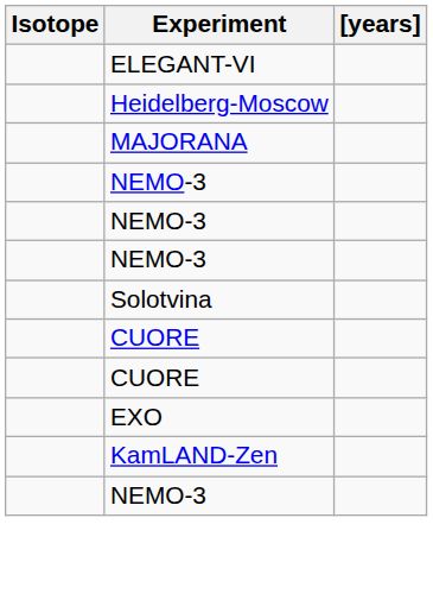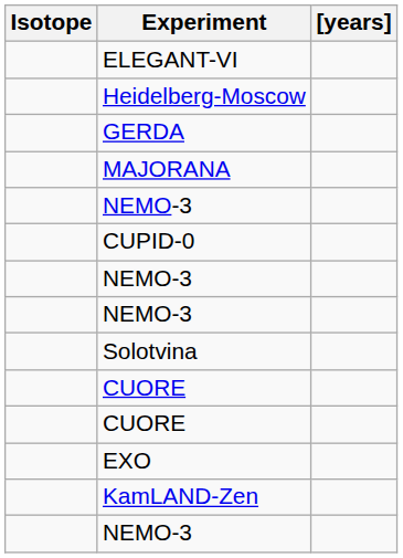+ row: GERDA
+ row: CUPID-0
